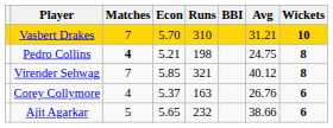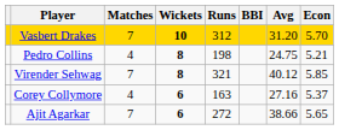columns swapped: Wickets <-> Econ
Vasbert Drakes | Runs: 310 -> 312
Vasbert Drakes | Avg: 31.21 -> 31.20
Pedro Collins | Matches: bold -> normal
Corey Collymore | Avg: 26.76 -> 27.16
Ajit Agarkar | Matches: 5 -> 7
Ajit Agarkar | Runs: 232 -> 272
